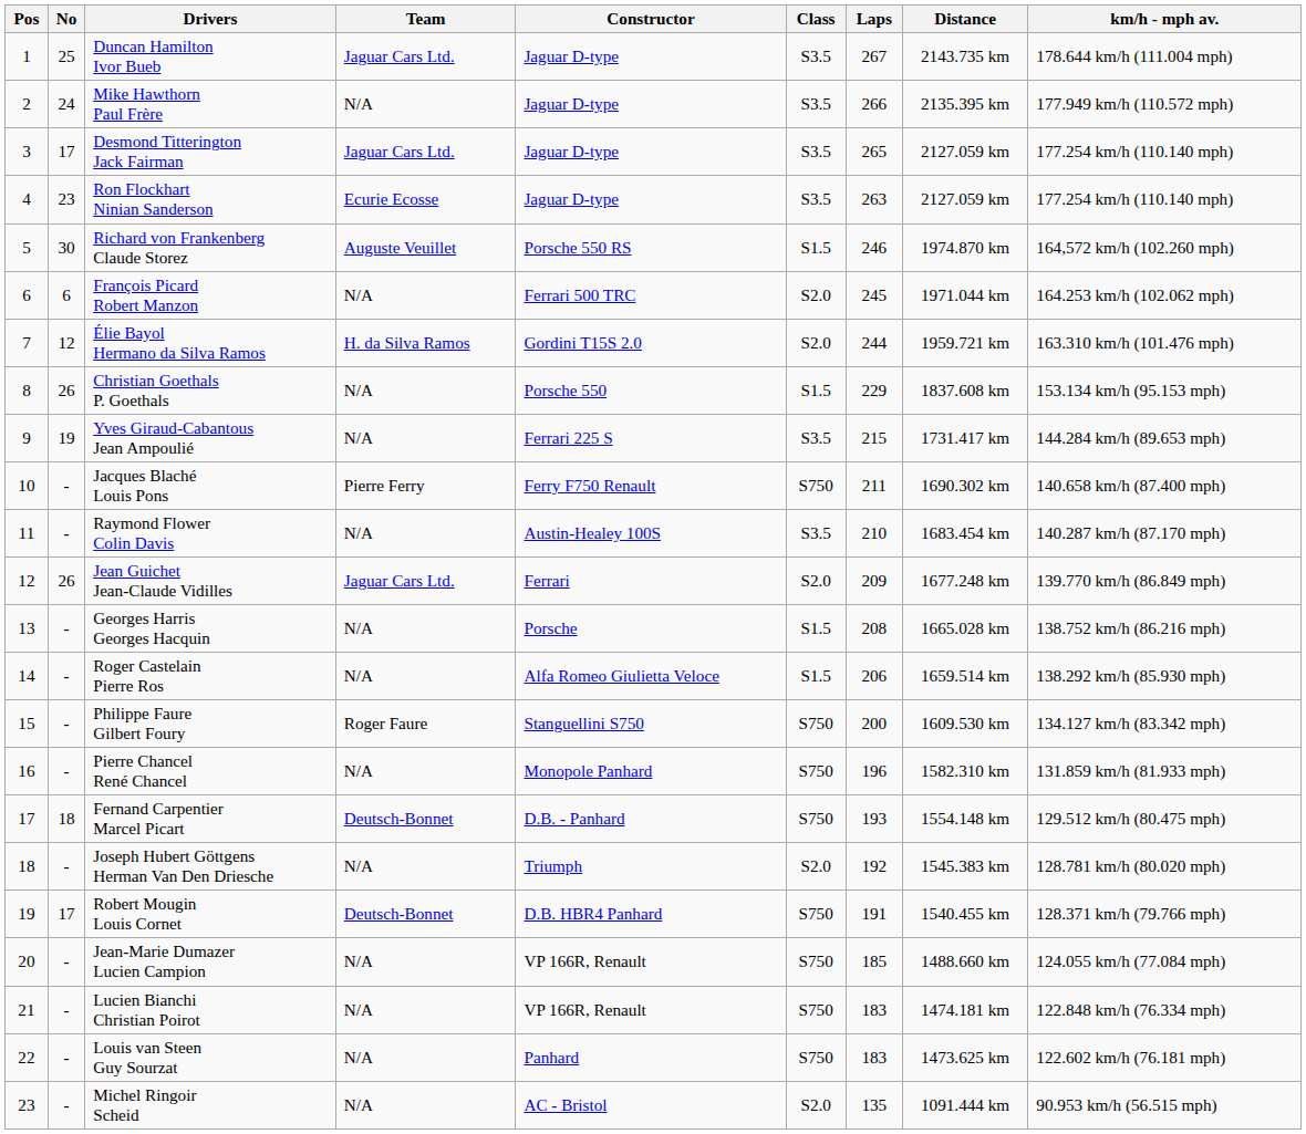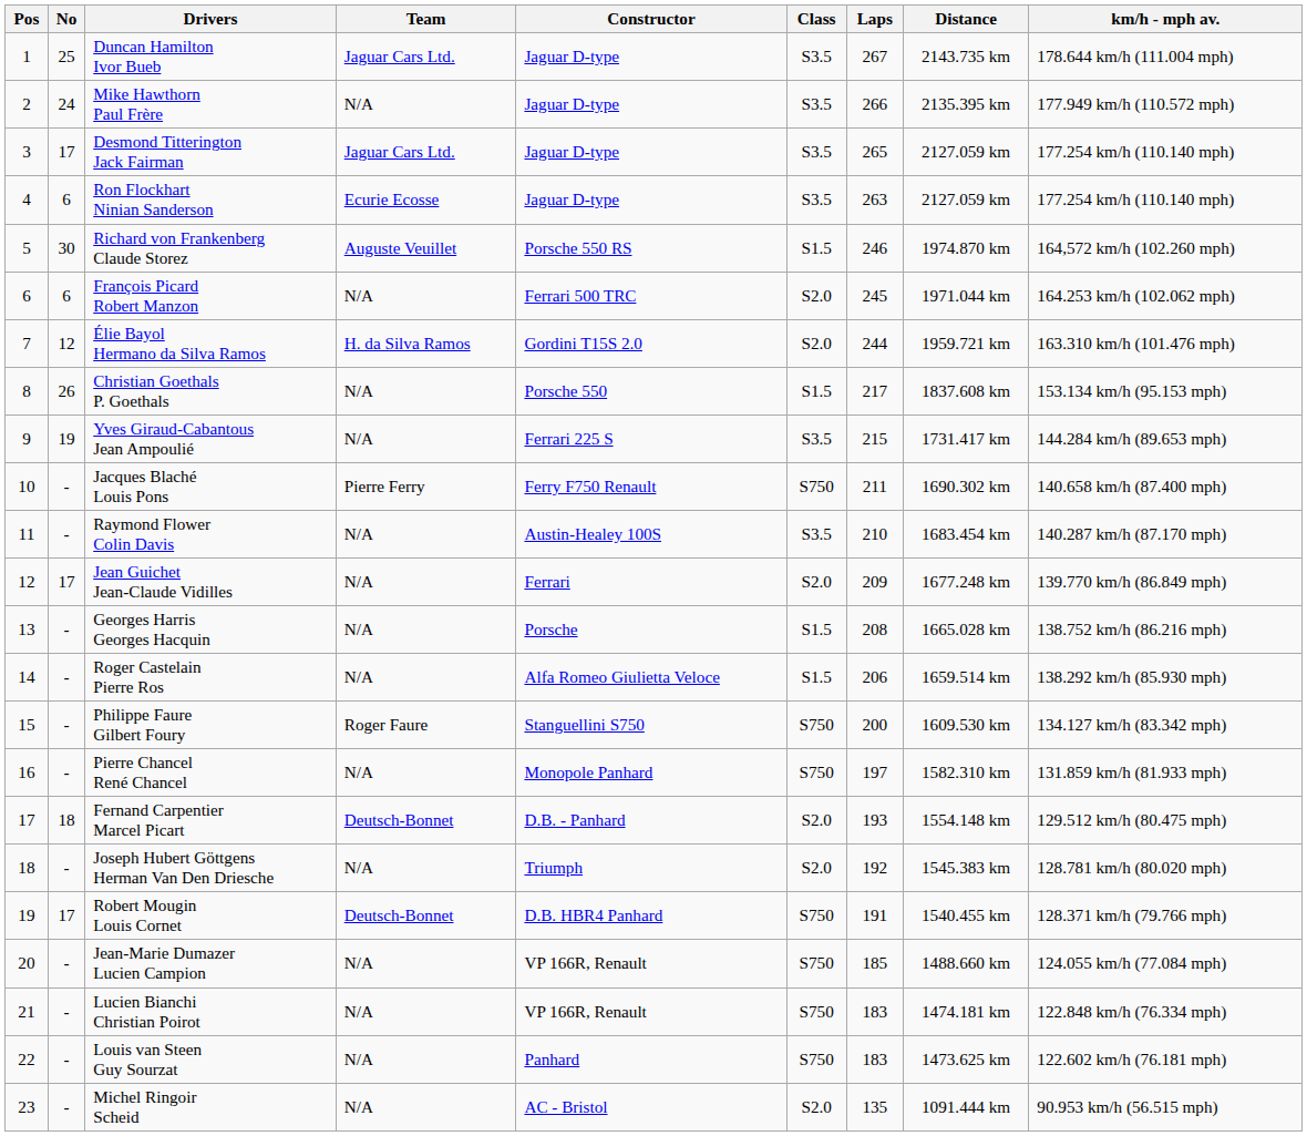Ron Flockhart Ninian Sanderson | No: 23 -> 6
Christian Goethals P. Goethals | Laps: 229 -> 217
Jean Guichet Jean-Claude Vidilles | No: 26 -> 17
Jean Guichet Jean-Claude Vidilles | Team: Jaguar Cars Ltd. -> N/A
Pierre Chancel René Chancel | Laps: 196 -> 197
Fernand Carpentier Marcel Picart | Class: S750 -> S2.0
